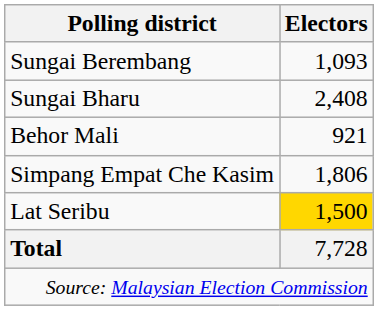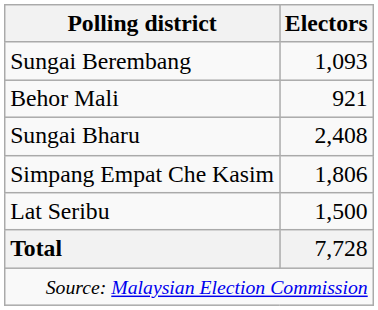rows swapped: Behor Mali <-> Sungai Bharu
Lat Seribu | Electors: gold background -> no background
